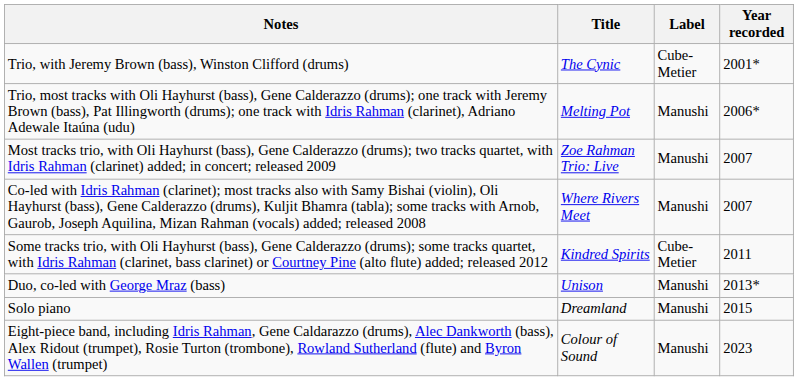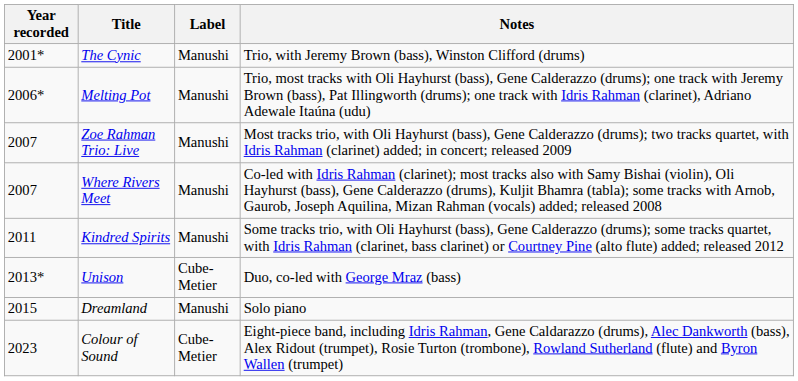columns swapped: Year recorded <-> Notes
The Cynic | Label: Cube-Metier -> Manushi
Kindred Spirits | Label: Cube-Metier -> Manushi
Unison | Label: Manushi -> Cube-Metier
Colour of Sound | Label: Manushi -> Cube-Metier
